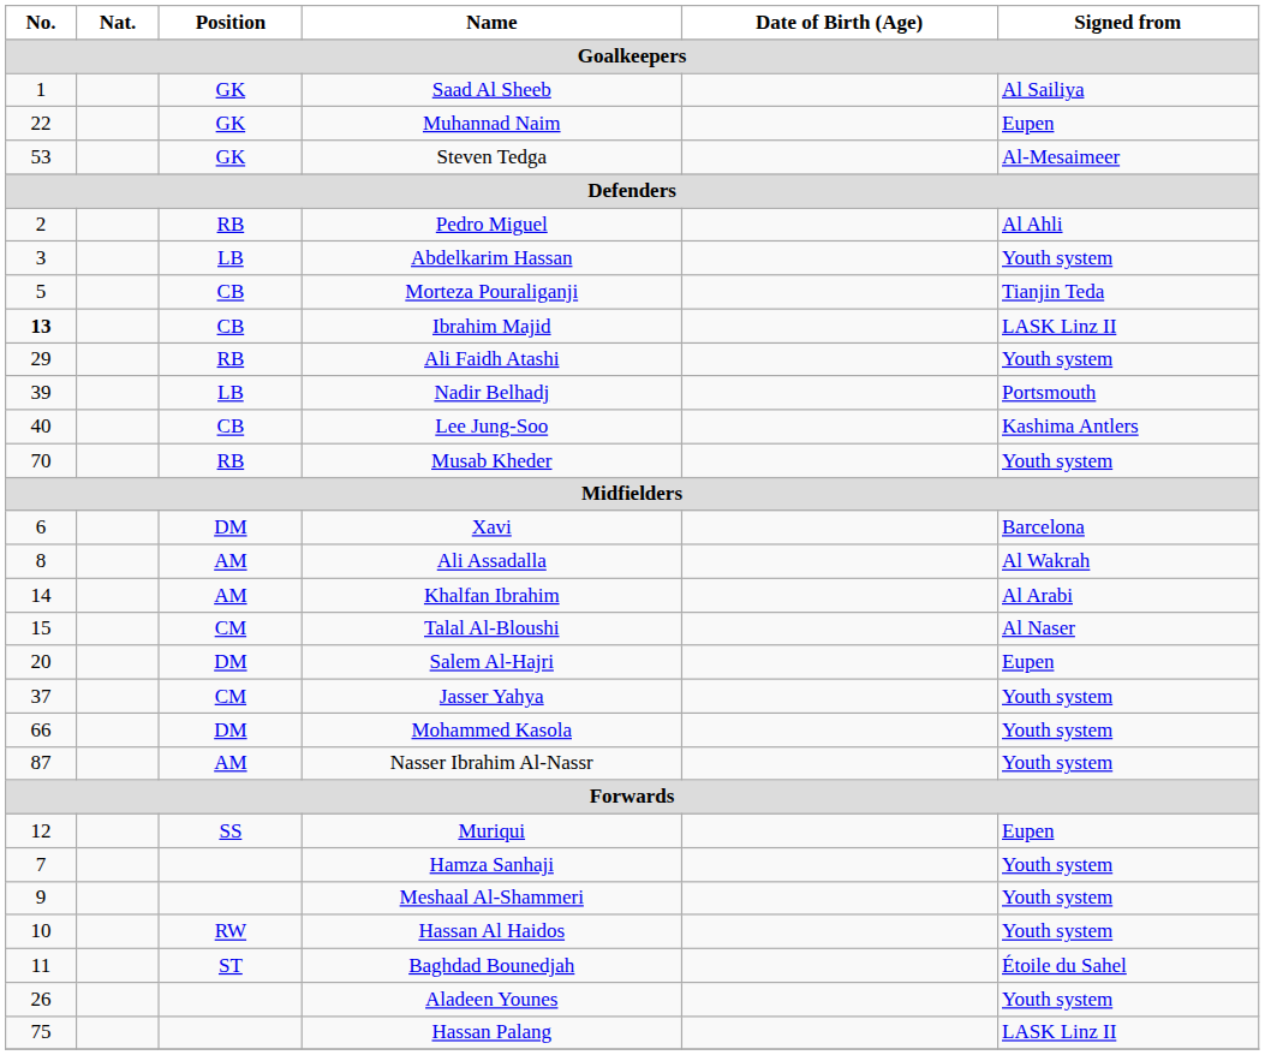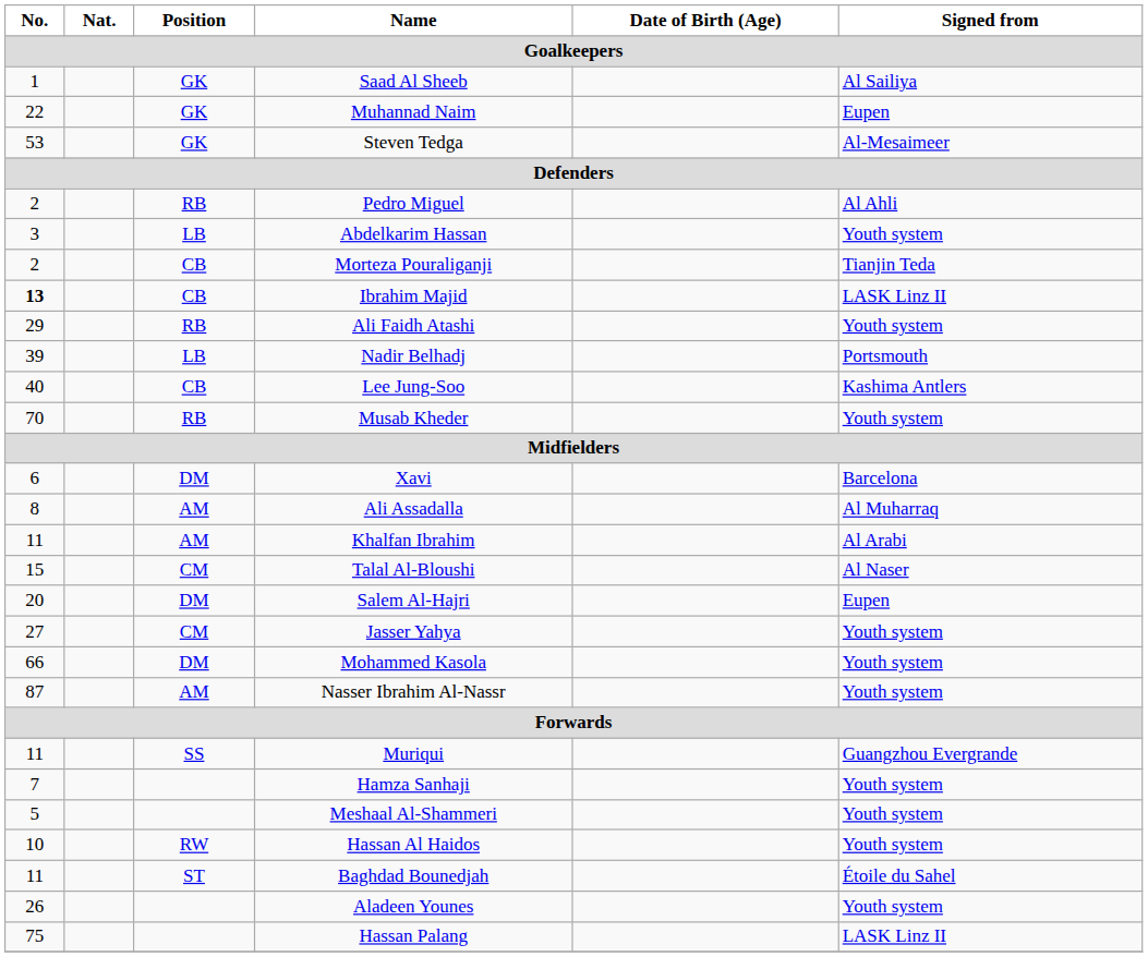Morteza Pouraliganji | No.: 5 -> 2
Ali Assadalla | Signed from: Al Wakrah -> Al Muharraq
Khalfan Ibrahim | No.: 14 -> 11
Jasser Yahya | No.: 37 -> 27
Muriqui | No.: 12 -> 11
Muriqui | Signed from: Eupen -> Guangzhou Evergrande
Meshaal Al-Shammeri | No.: 9 -> 5
